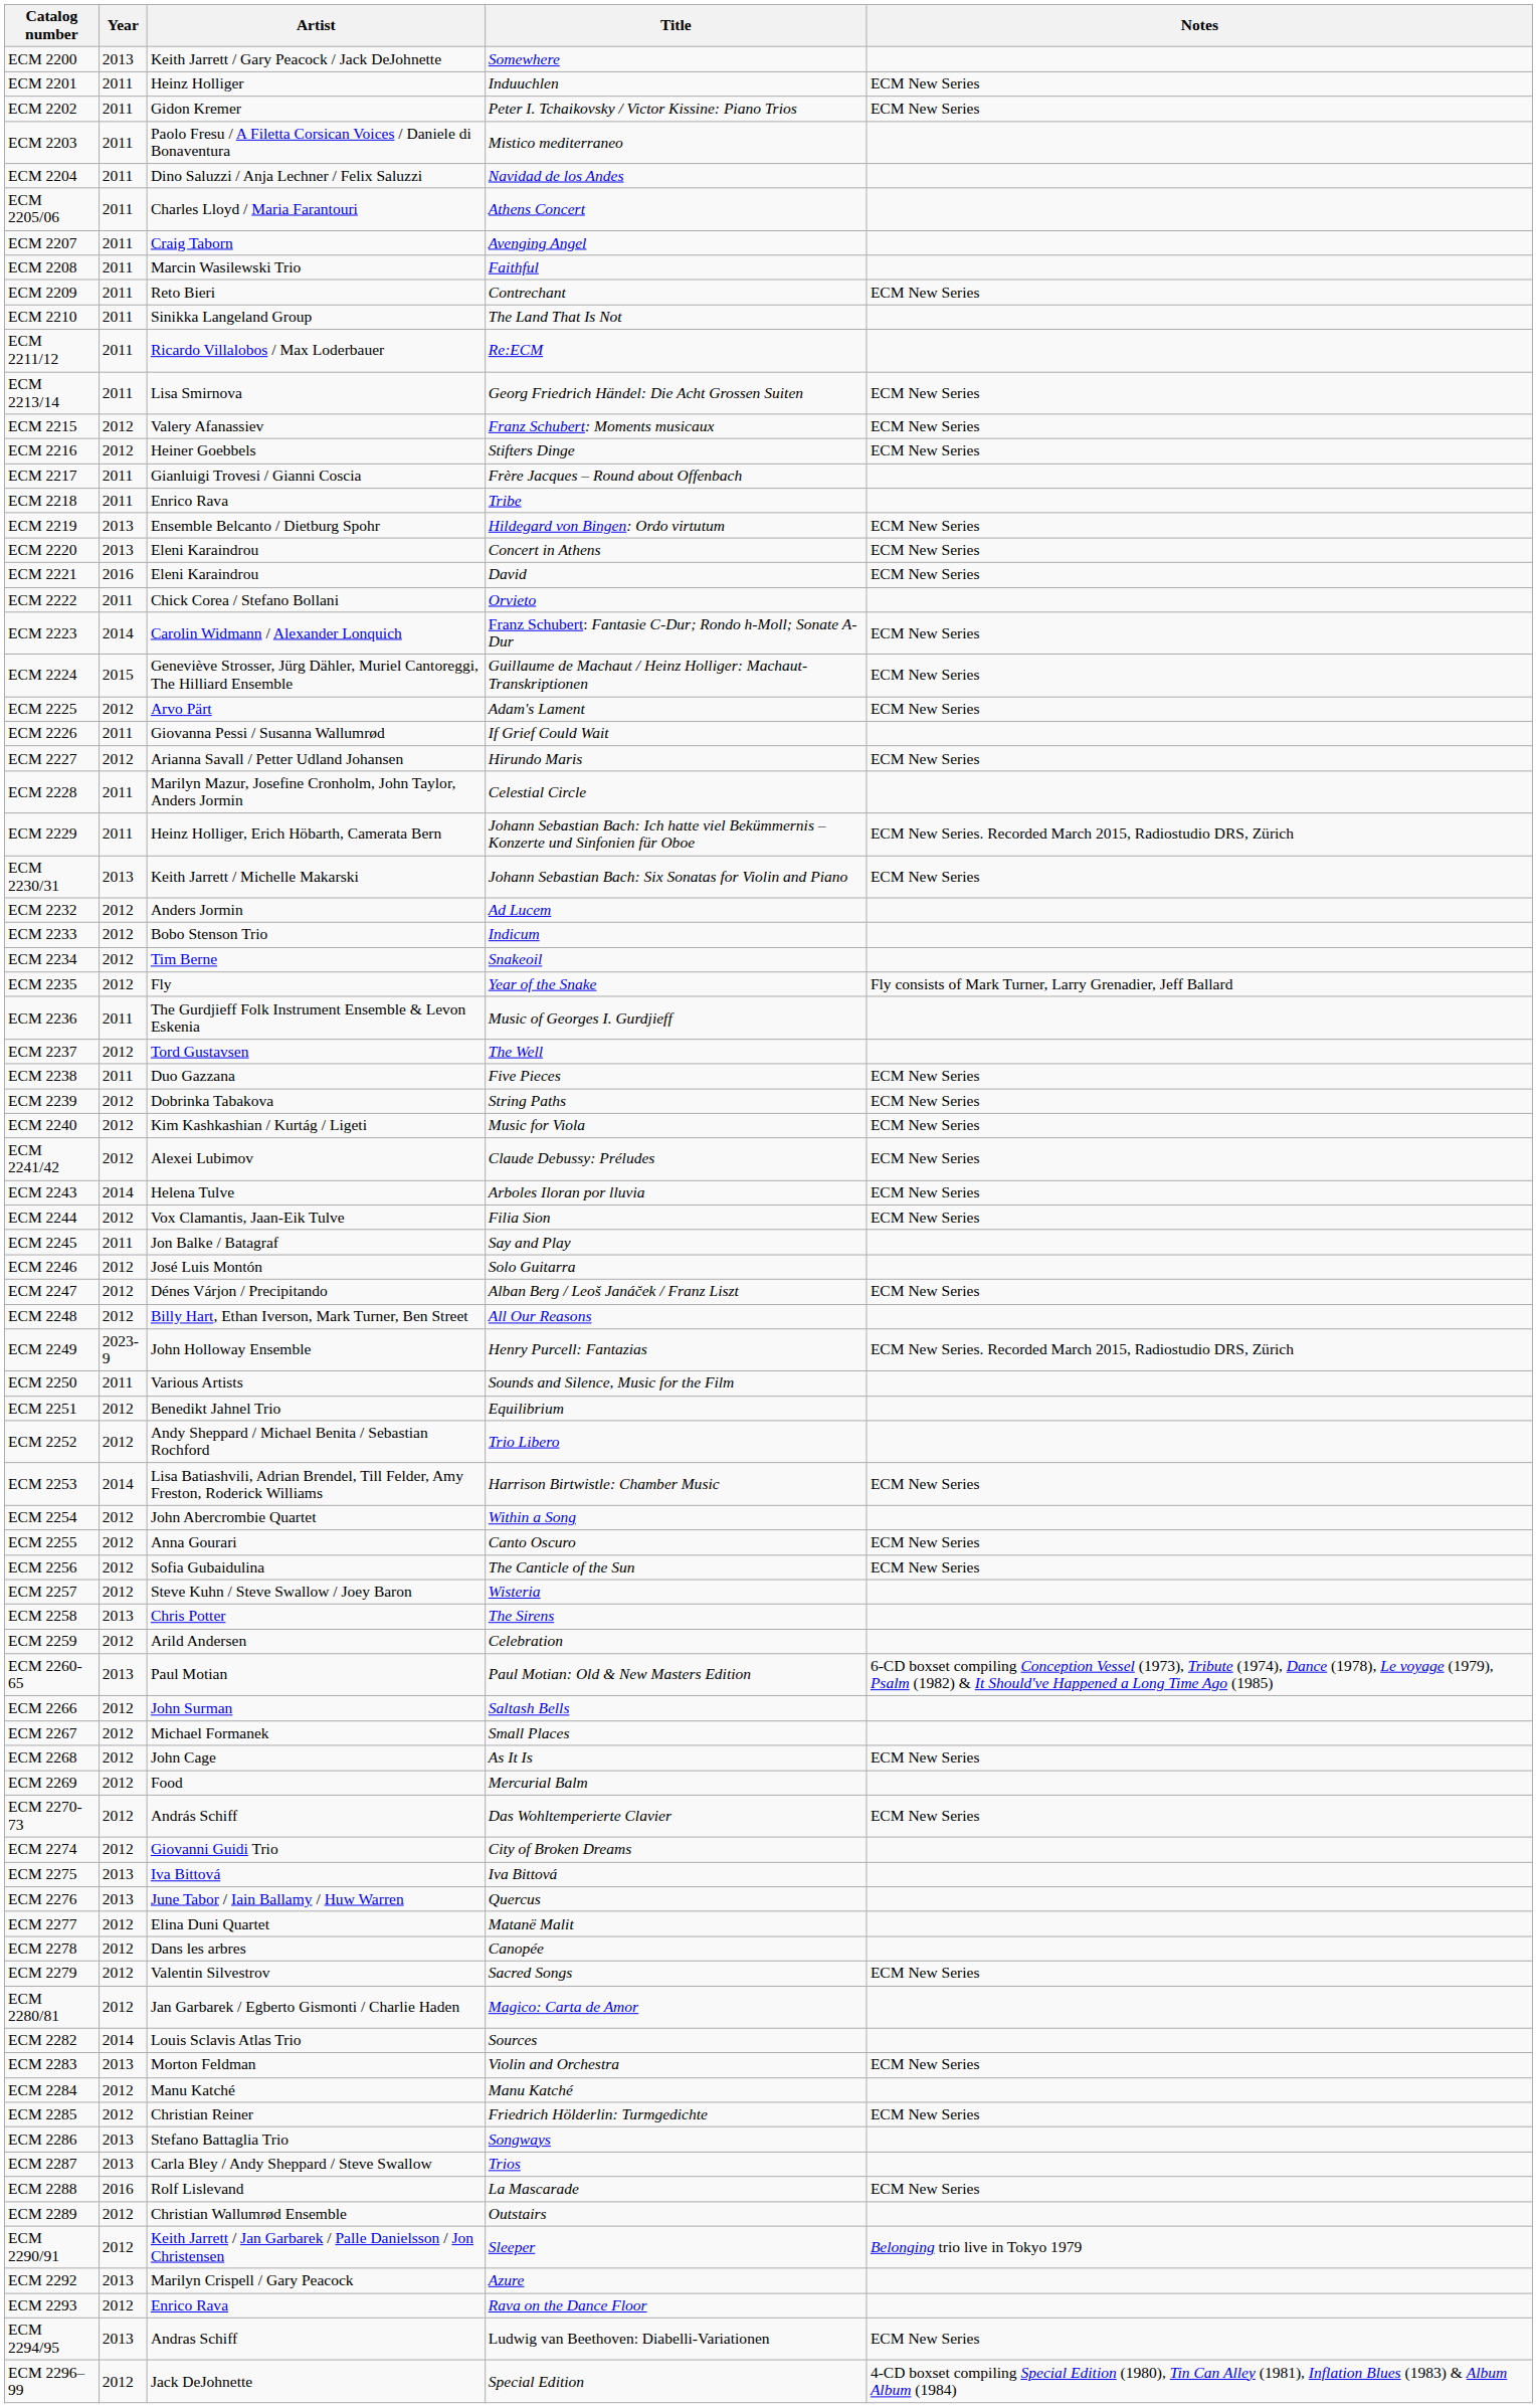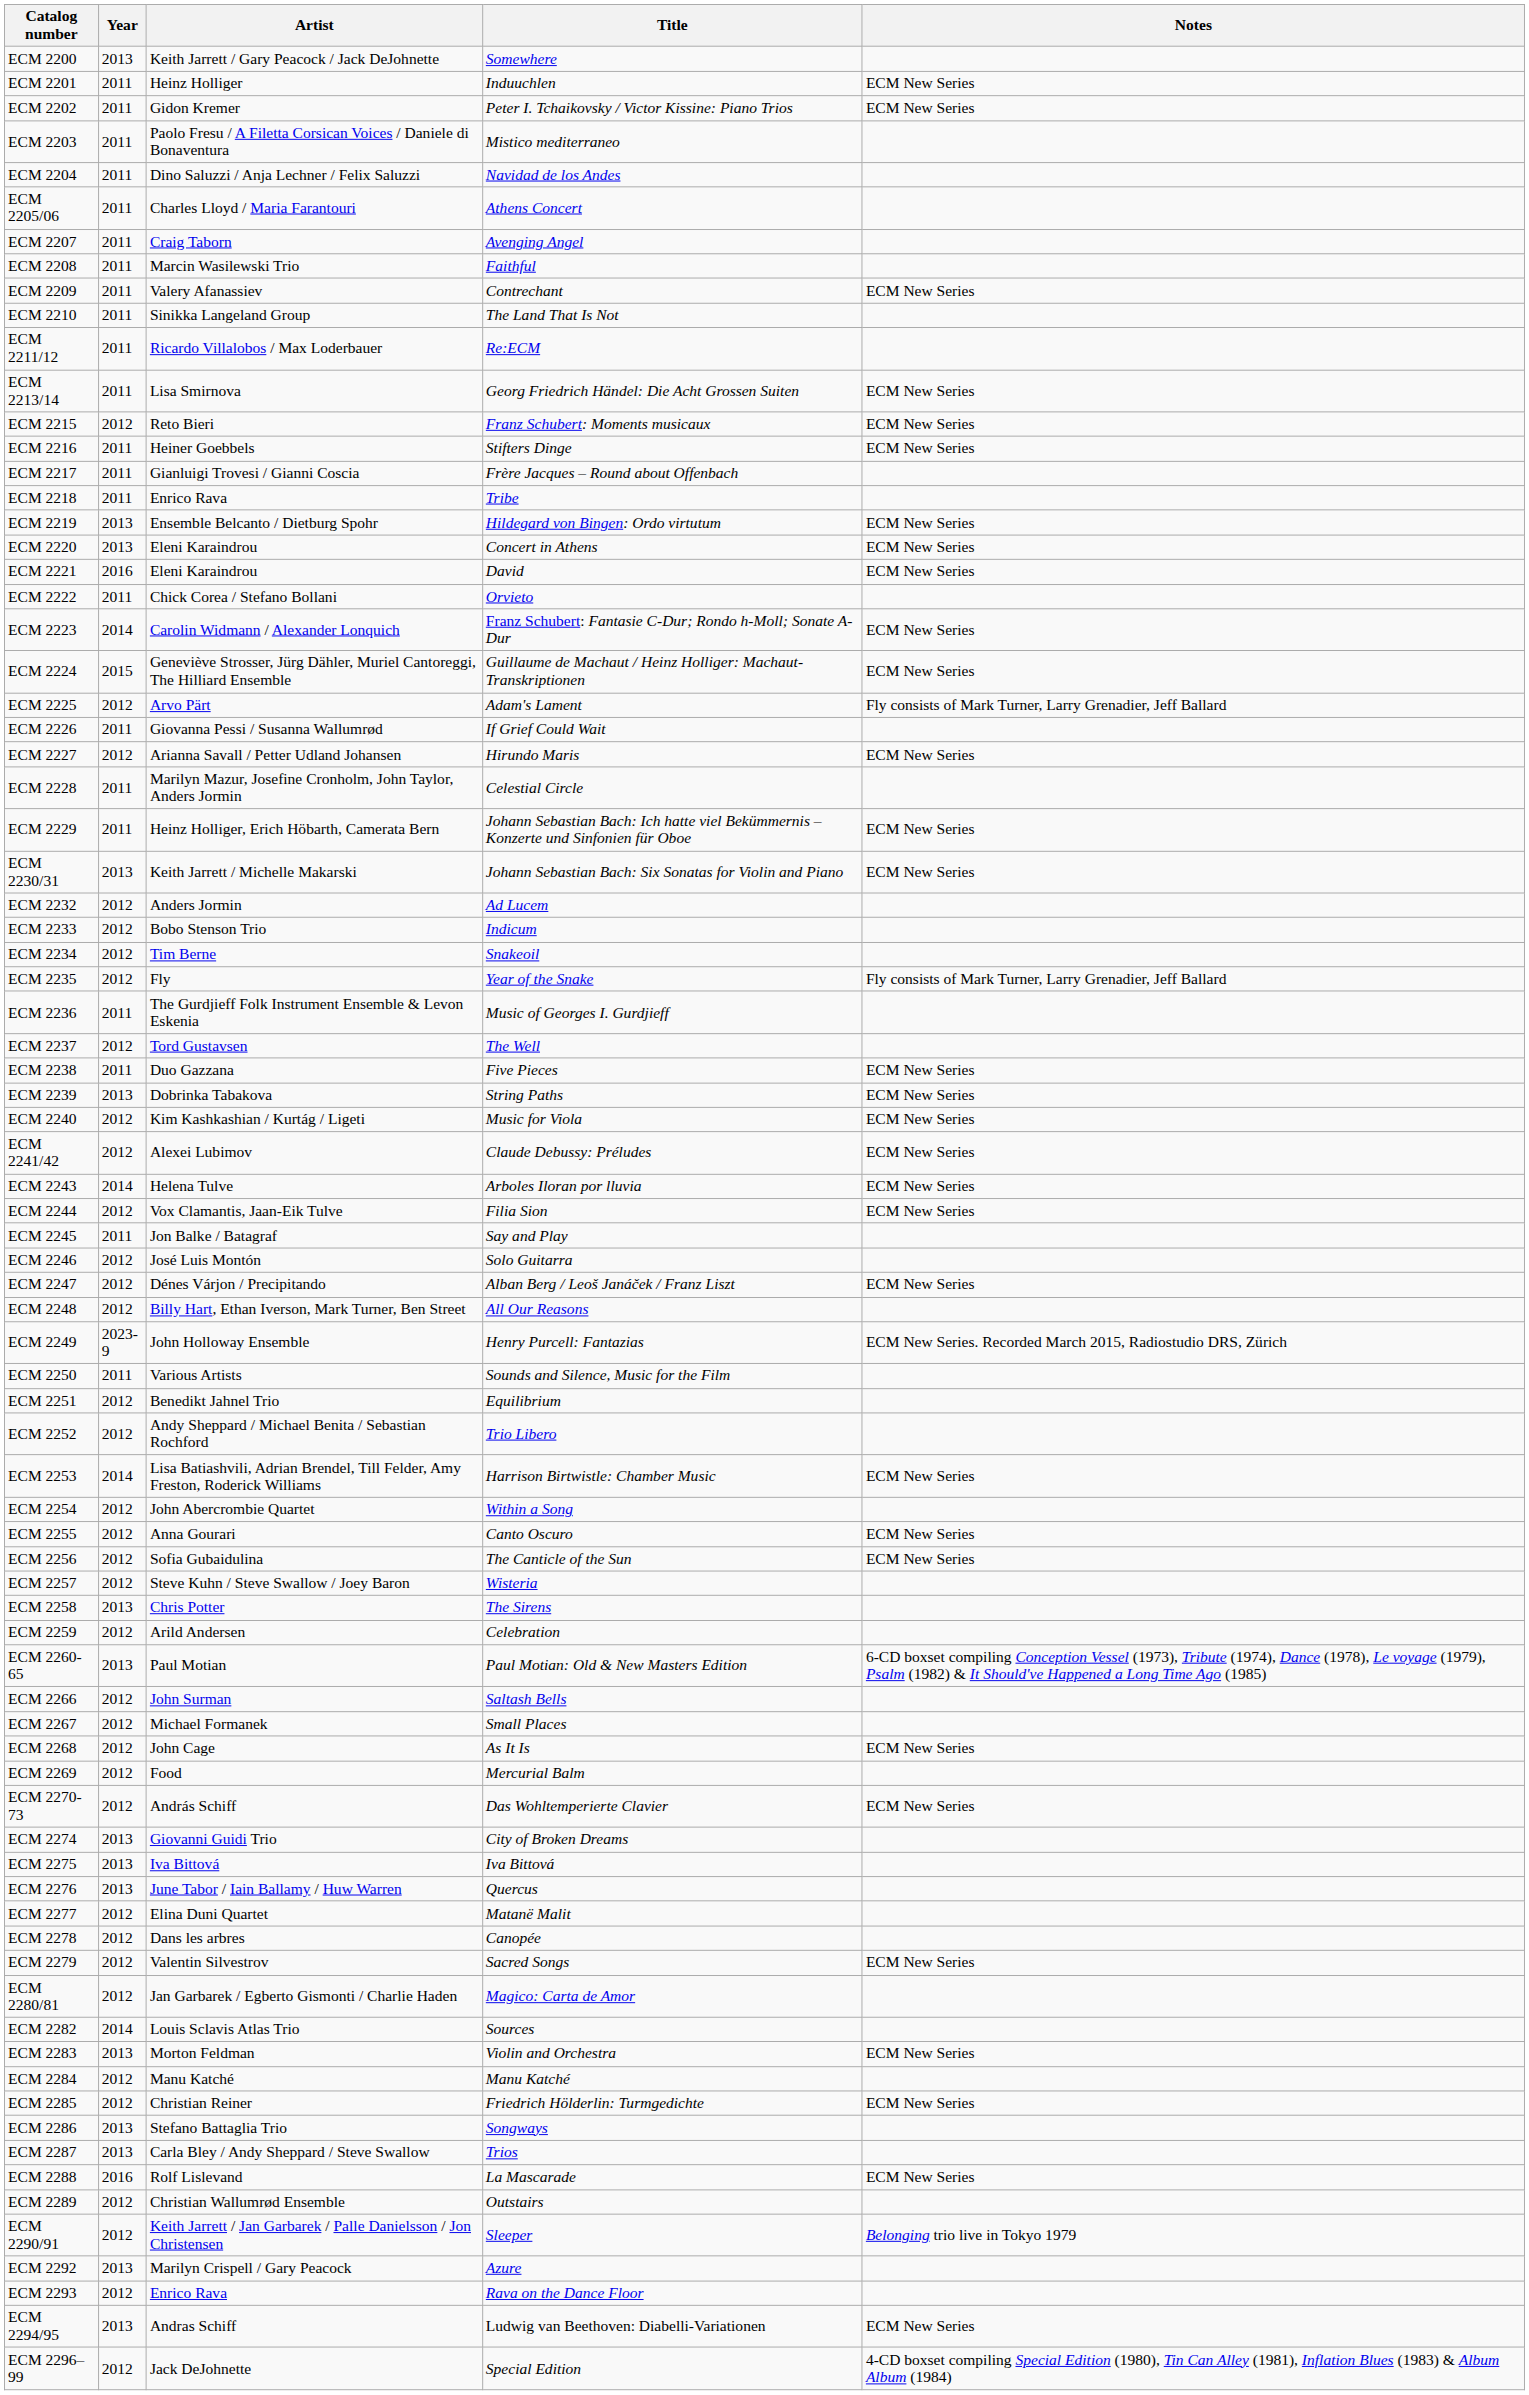ECM 2209 | Artist: Reto Bieri -> Valery Afanassiev
ECM 2215 | Artist: Valery Afanassiev -> Reto Bieri
ECM 2216 | Year: 2012 -> 2011
ECM 2225 | Notes: ECM New Series -> Fly consists of Mark Turner, Larry Grenadier, Jeff Ballard
ECM 2229 | Notes: ECM New Series. Recorded March 2015, Radiostudio DRS, Zürich -> ECM New Series
ECM 2239 | Year: 2012 -> 2013
ECM 2274 | Year: 2012 -> 2013
